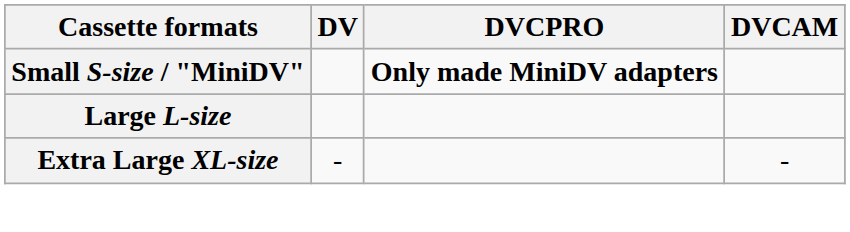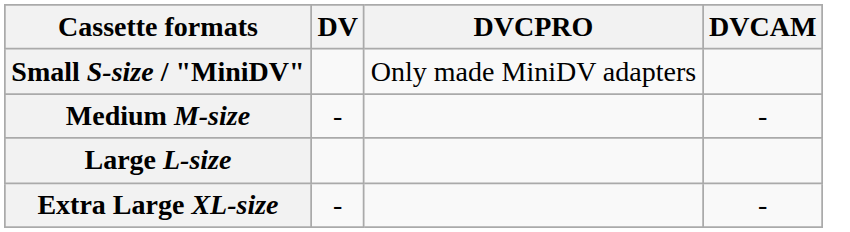Small S-size / "MiniDV" | DVCPRO: bold -> normal
+ row: Medium M-size | - | -
